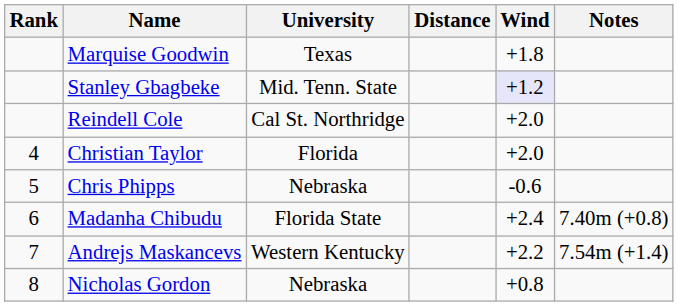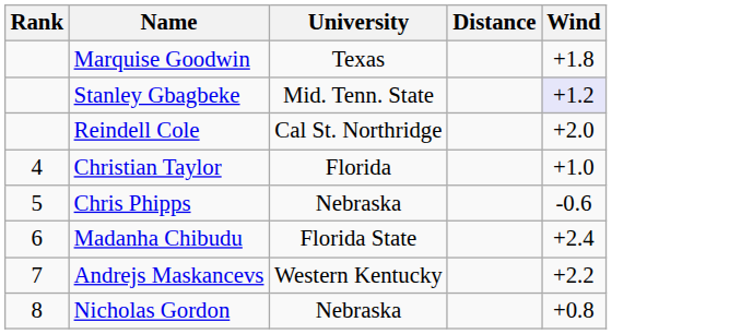- column: Notes | 7.40m (+0.8) | 7.54m (+1.4)
Christian Taylor | Wind: +2.0 -> +1.0
